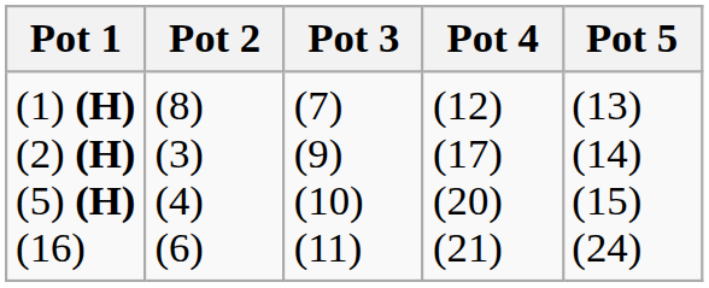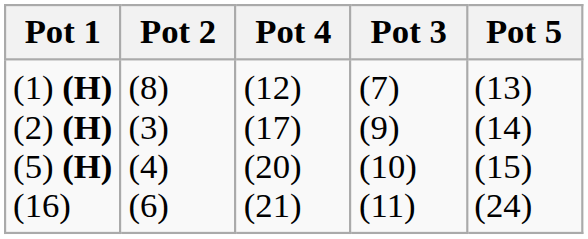columns swapped: Pot 3 <-> Pot 4
